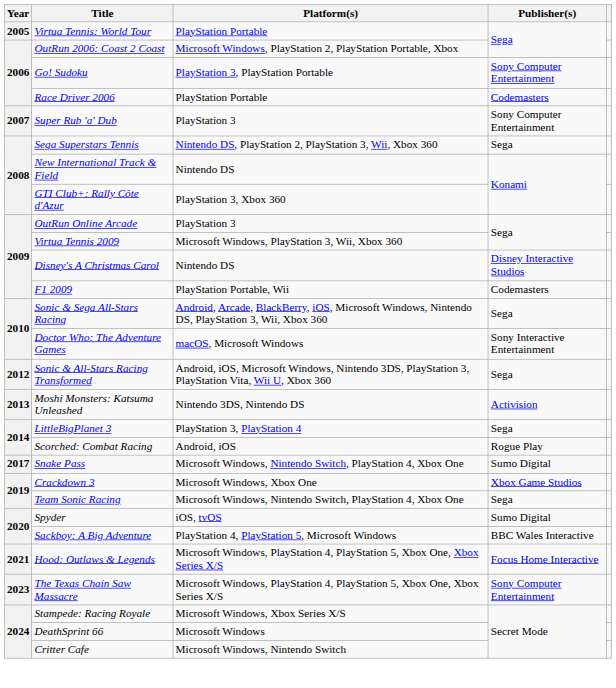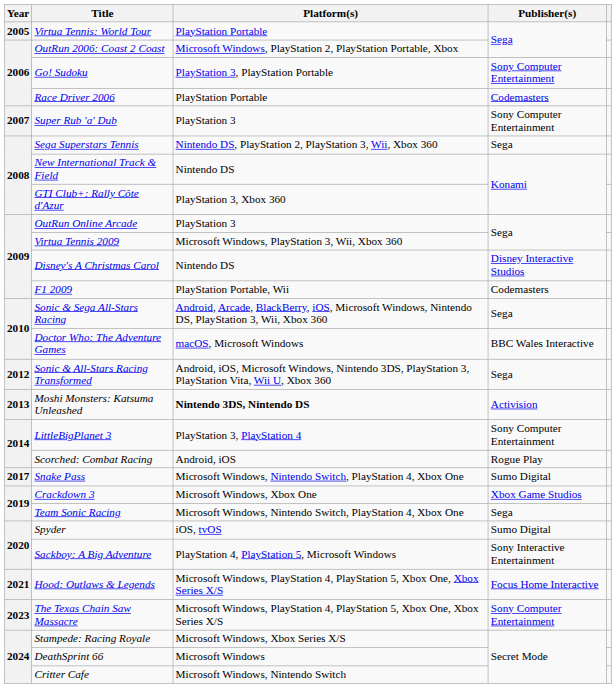Doctor Who: The Adventure Games | Publisher(s): Sony Interactive Entertainment -> BBC Wales Interactive
Moshi Monsters: Katsuma Unleashed | Platform(s): normal -> bold
LittleBigPlanet 3 | Publisher(s): Sega -> Sony Computer Entertainment
Sackboy: A Big Adventure | Publisher(s): BBC Wales Interactive -> Sony Interactive Entertainment
